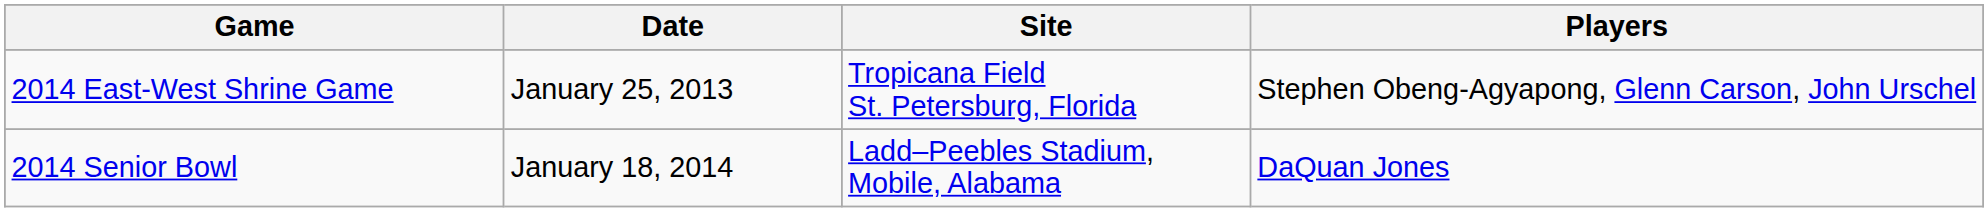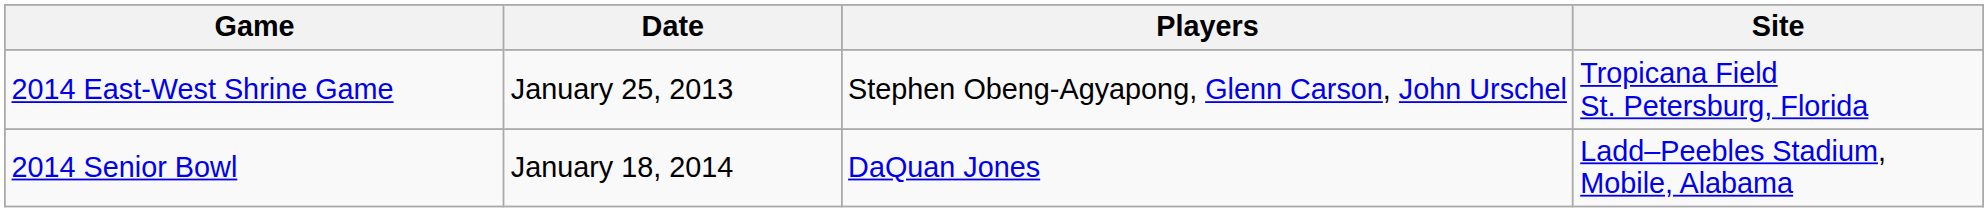columns swapped: Site <-> Players
